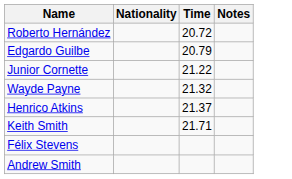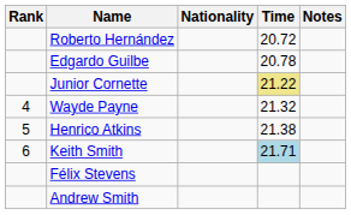+ column: Rank | 4 | 5 | 6
Edgardo Guilbe | Time: 20.79 -> 20.78
Junior Cornette | Time: no background -> khaki background
Henrico Atkins | Time: 21.37 -> 21.38
Keith Smith | Time: no background -> lightblue background
